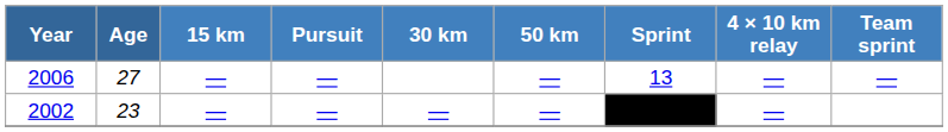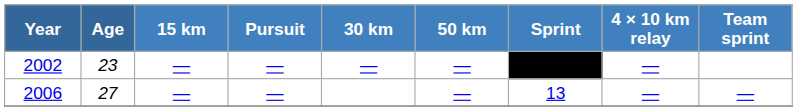rows swapped: 2002 <-> 2006
